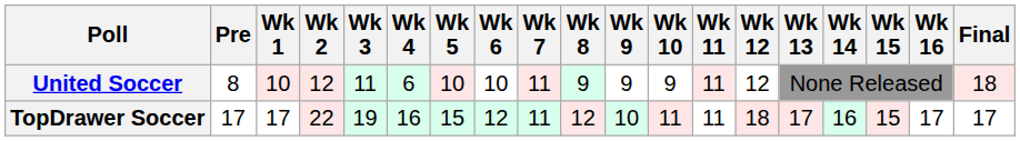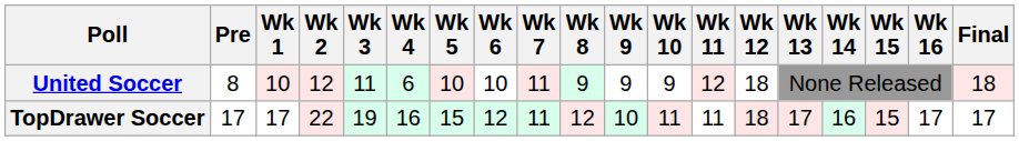United Soccer | Wk 11: 11 -> 12
United Soccer | Wk 12: 12 -> 18
